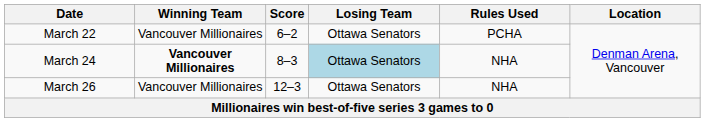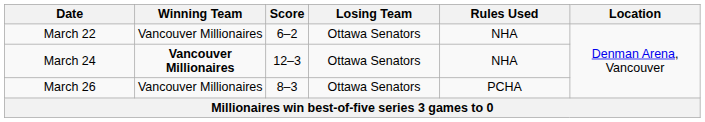March 22 | Rules Used: PCHA -> NHA
March 24 | Score: 8–3 -> 12–3
March 24 | Losing Team: lightblue background -> no background
March 26 | Score: 12–3 -> 8–3
March 26 | Rules Used: NHA -> PCHA
